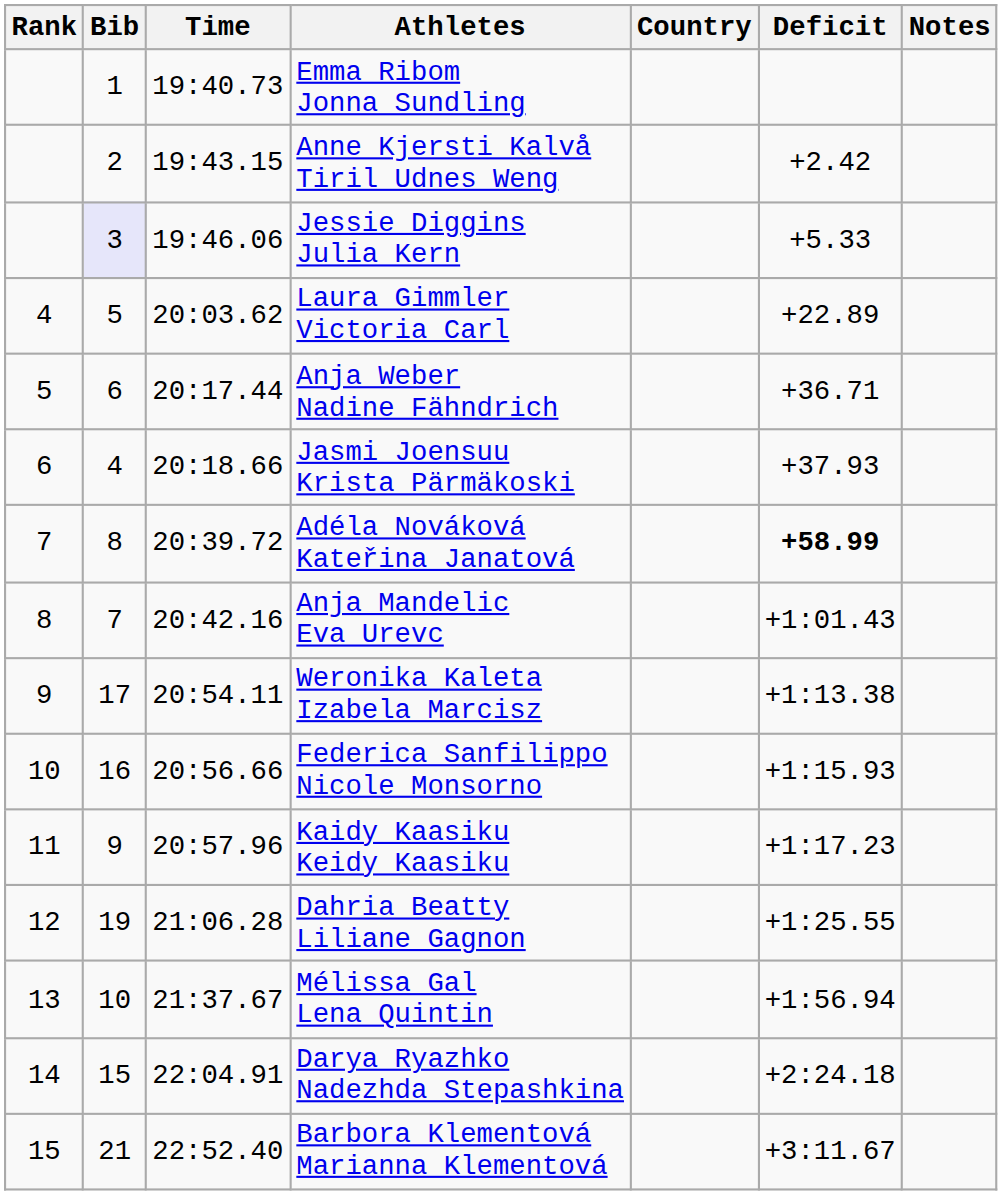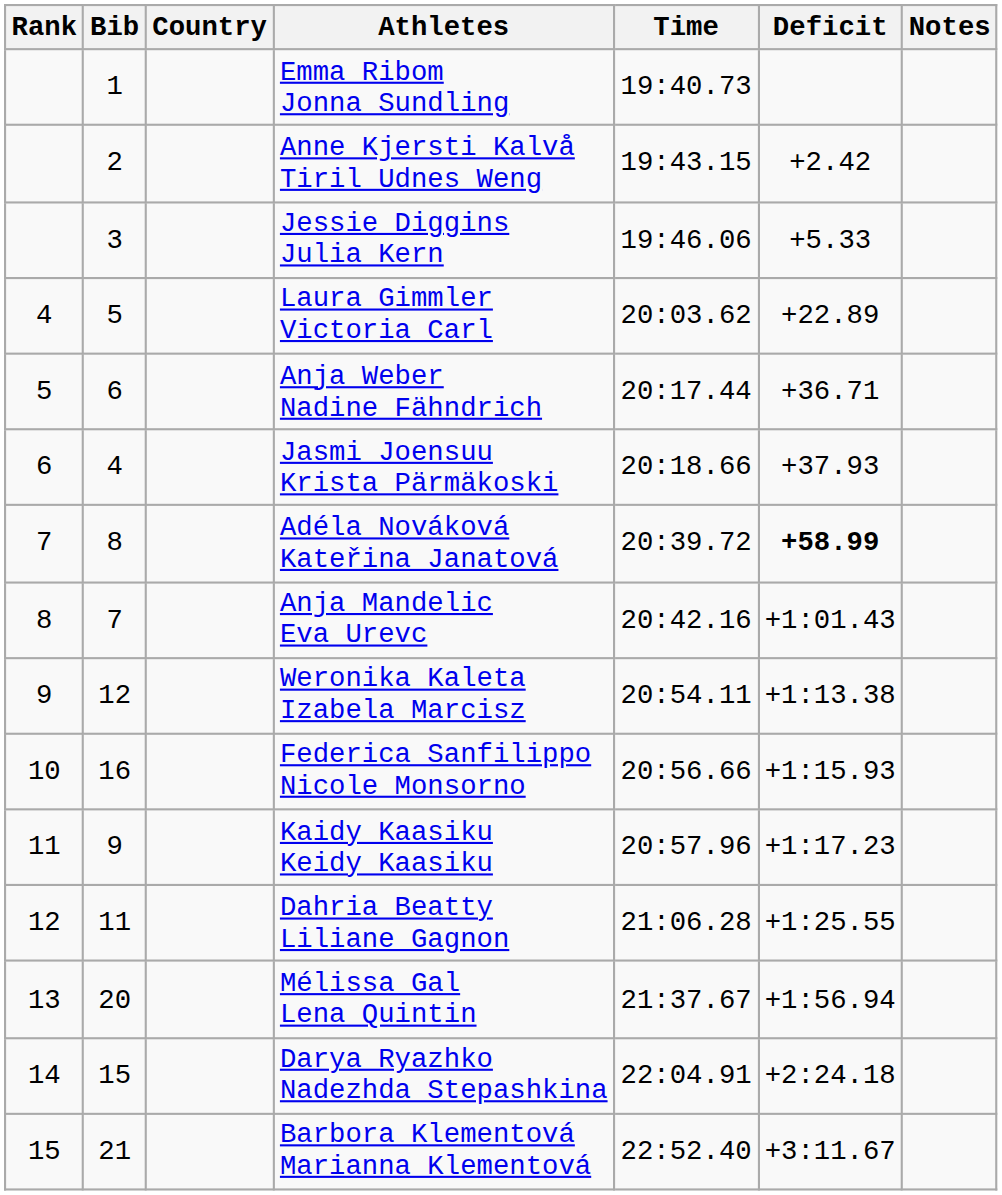columns swapped: Country <-> Time
Jessie Diggins Julia Kern | Bib: lavender background -> no background
Weronika Kaleta Izabela Marcisz | Bib: 17 -> 12
Dahria Beatty Liliane Gagnon | Bib: 19 -> 11
Mélissa Gal Lena Quintin | Bib: 10 -> 20
